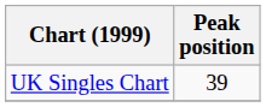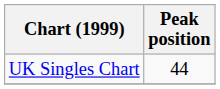UK Singles Chart | Peak position: 39 -> 44
